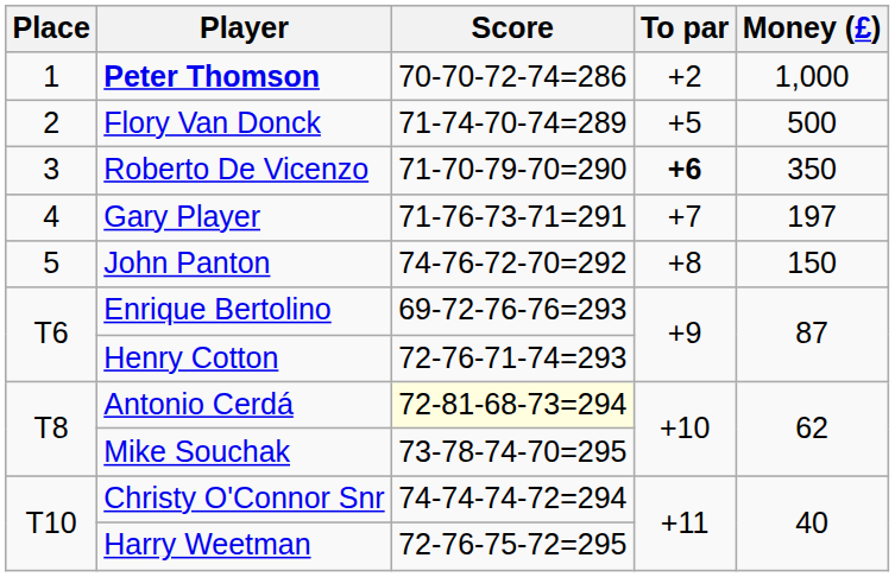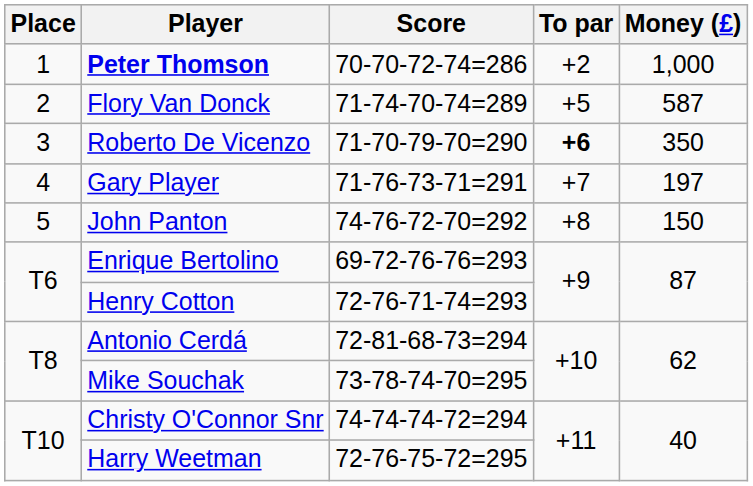Flory Van Donck | Money (£): 500 -> 587
Antonio Cerdá | Score: lightyellow background -> no background
